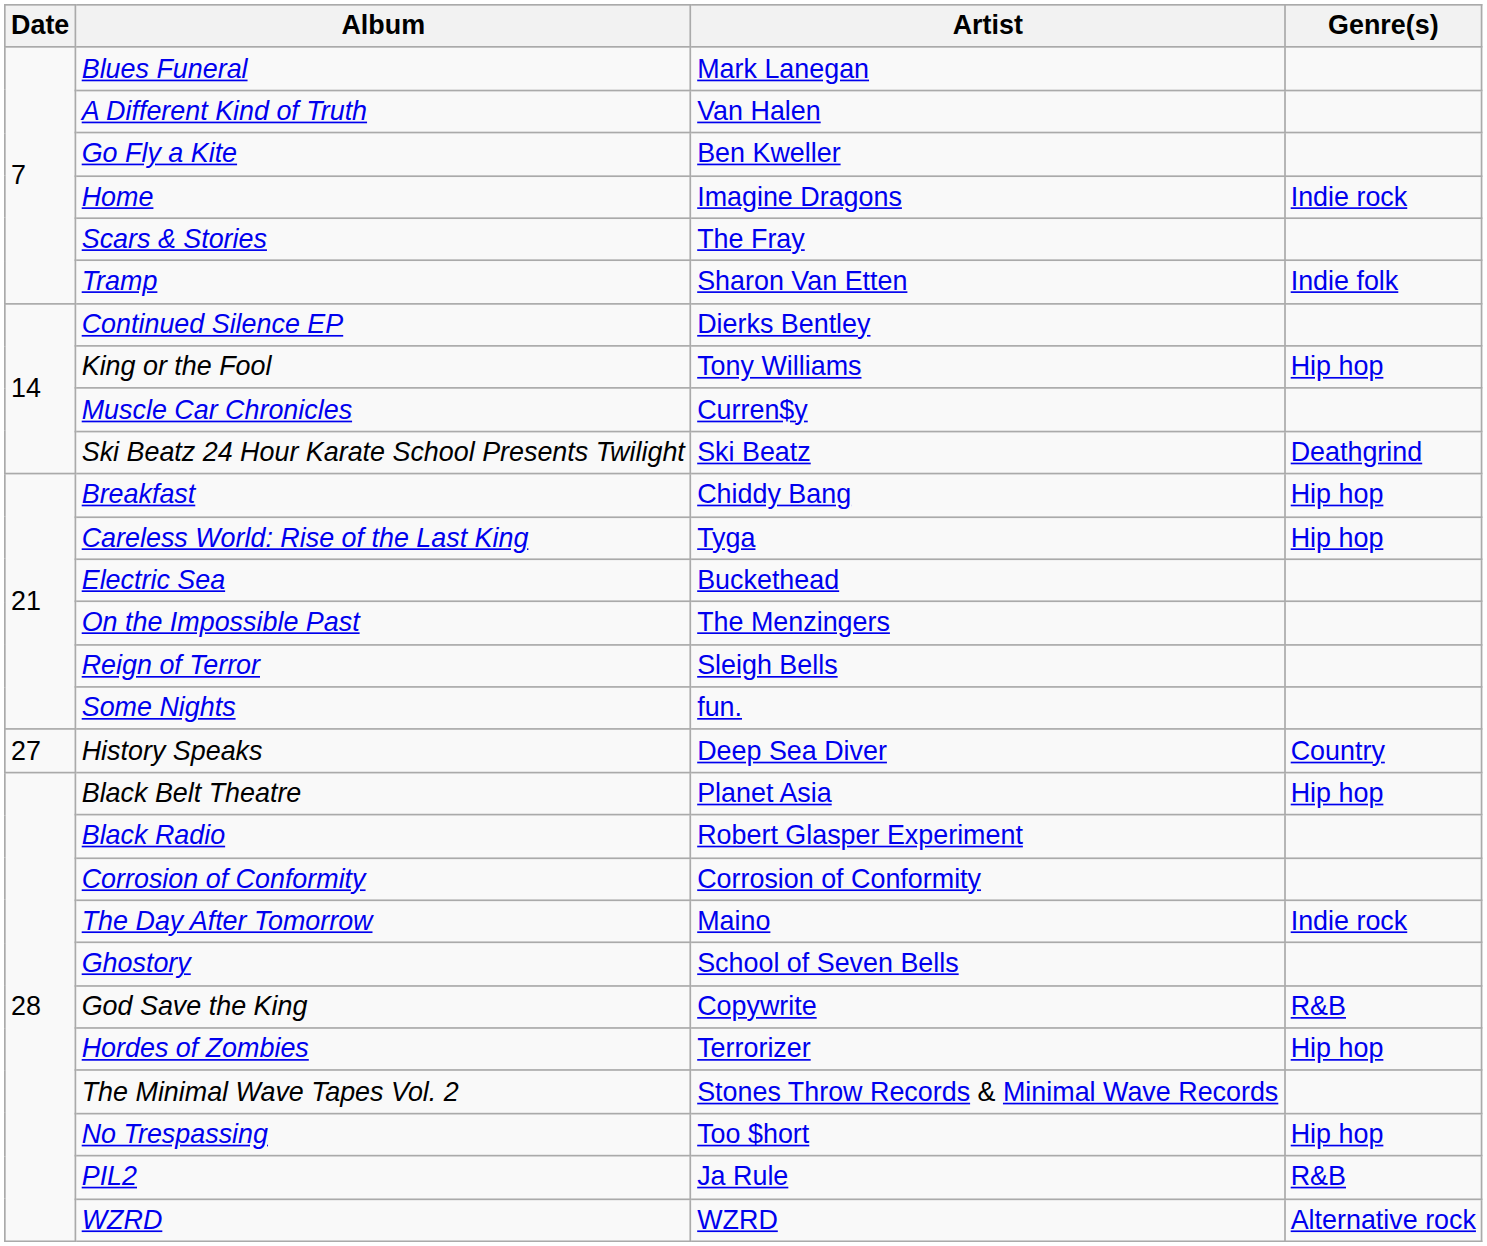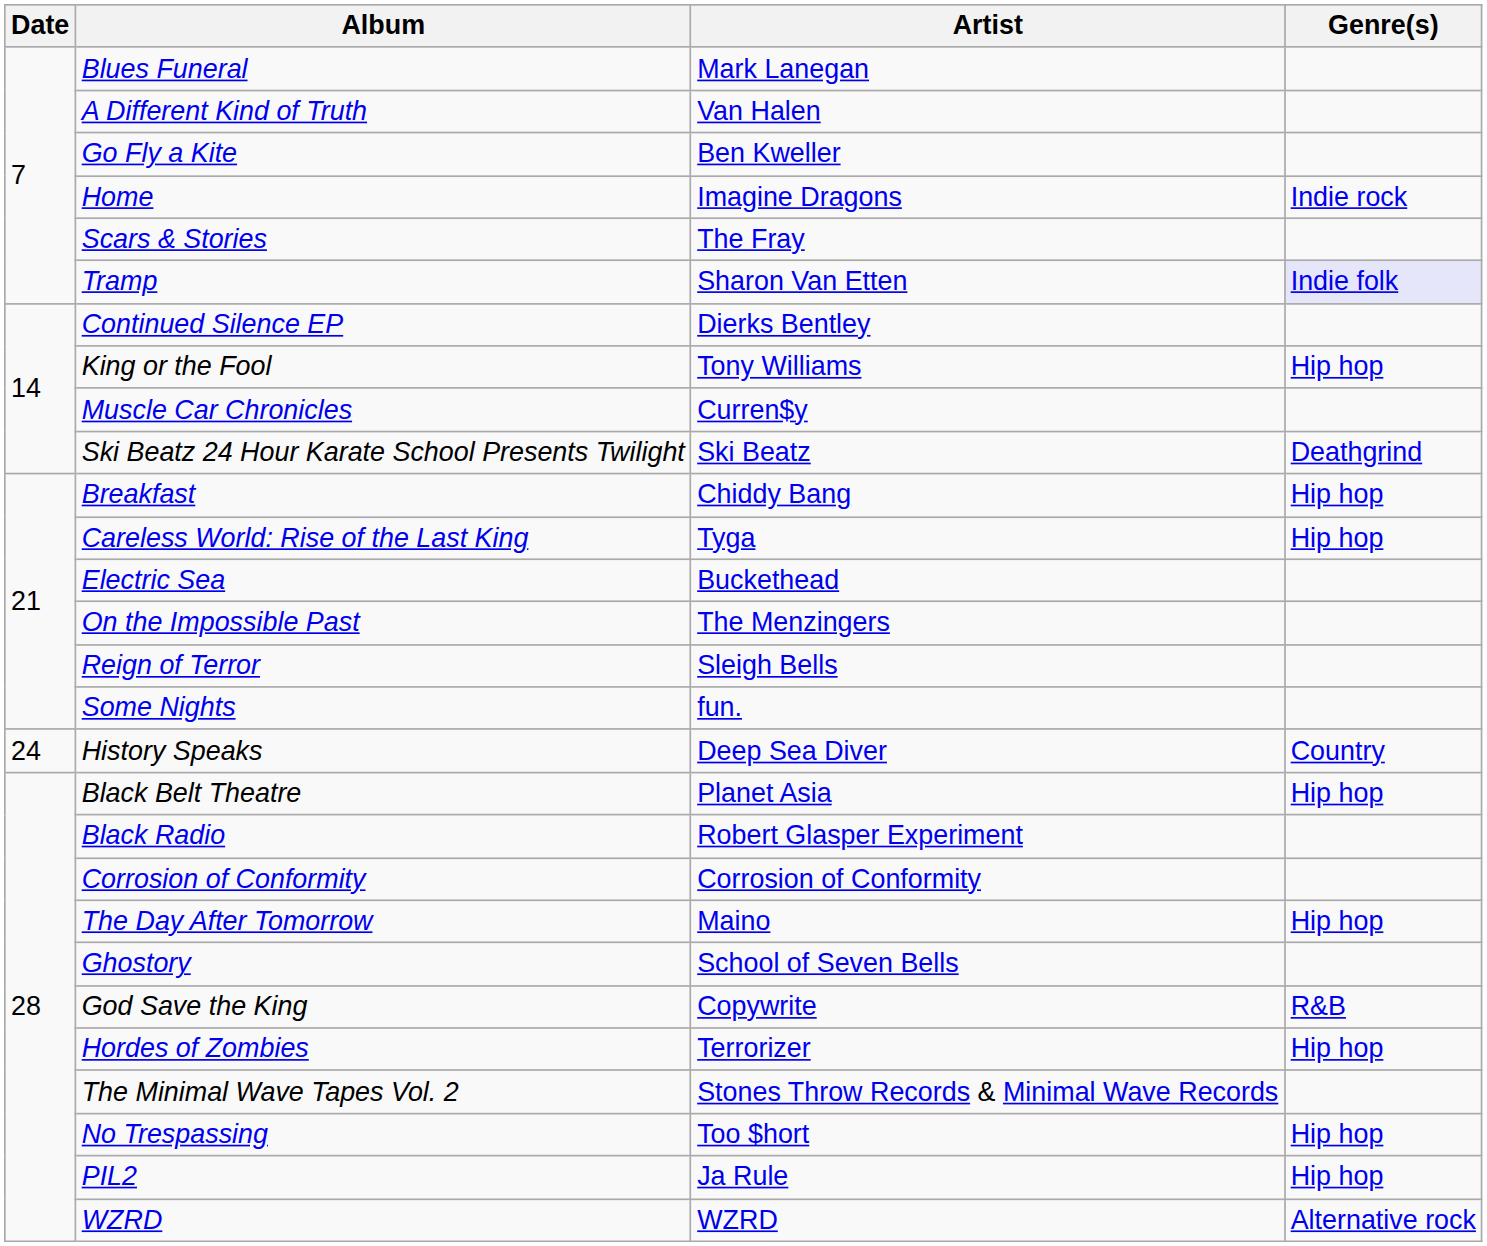Tramp | Genre(s): no background -> lavender background
History Speaks | Date: 27 -> 24
The Day After Tomorrow | Genre(s): Indie rock -> Hip hop
PIL2 | Genre(s): R&B -> Hip hop
